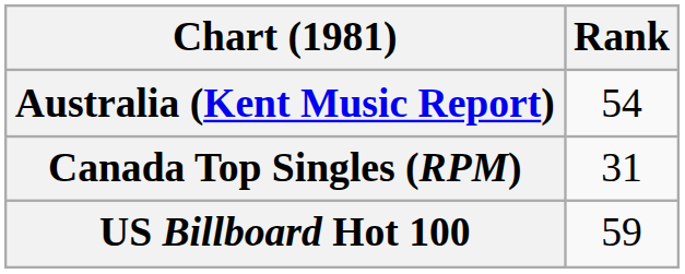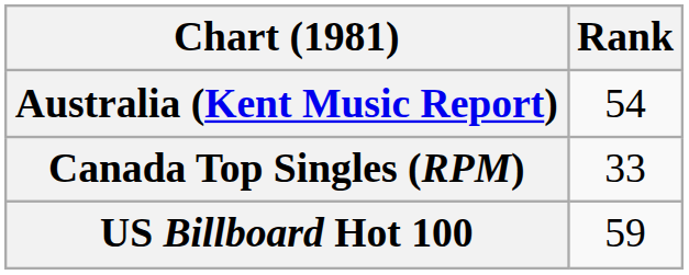Canada Top Singles (RPM) | Rank: 31 -> 33
